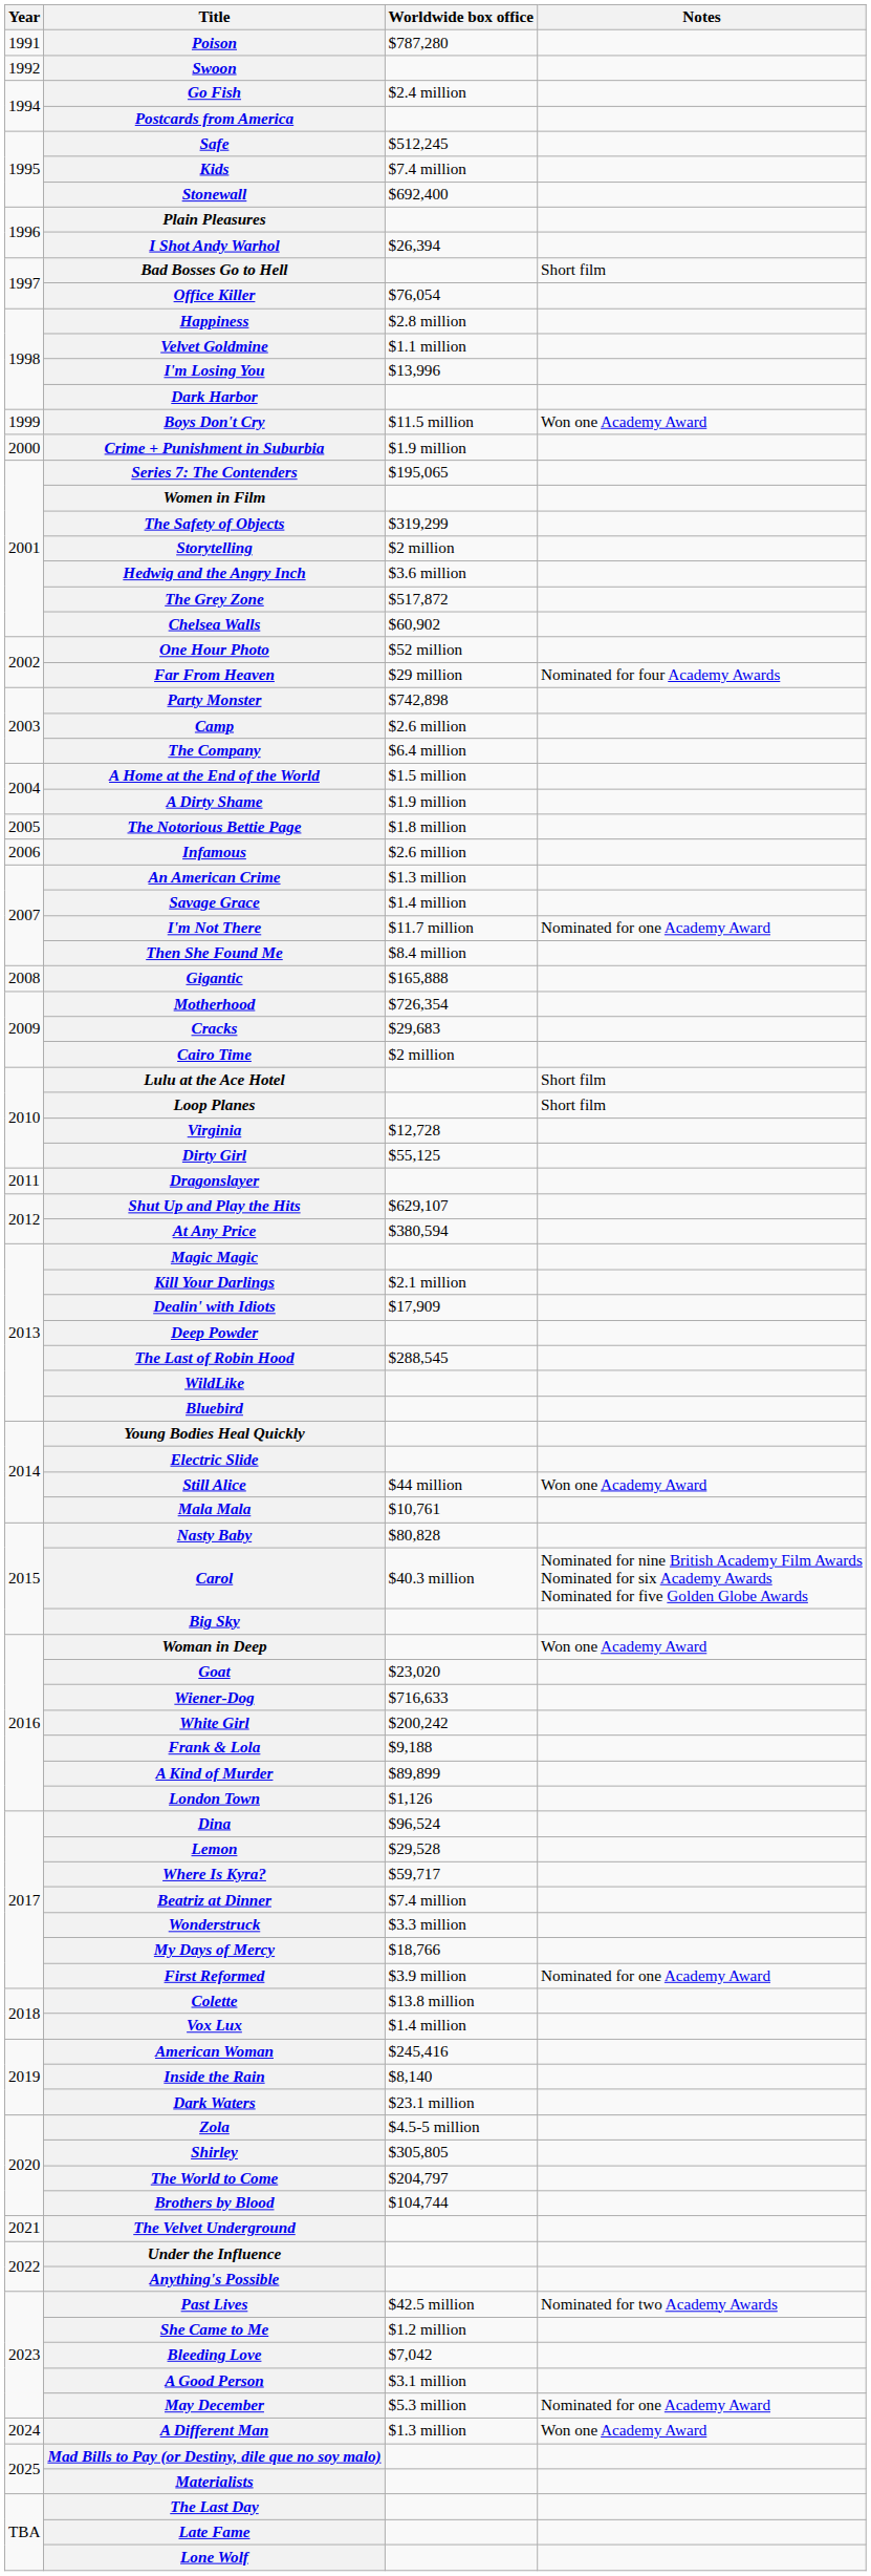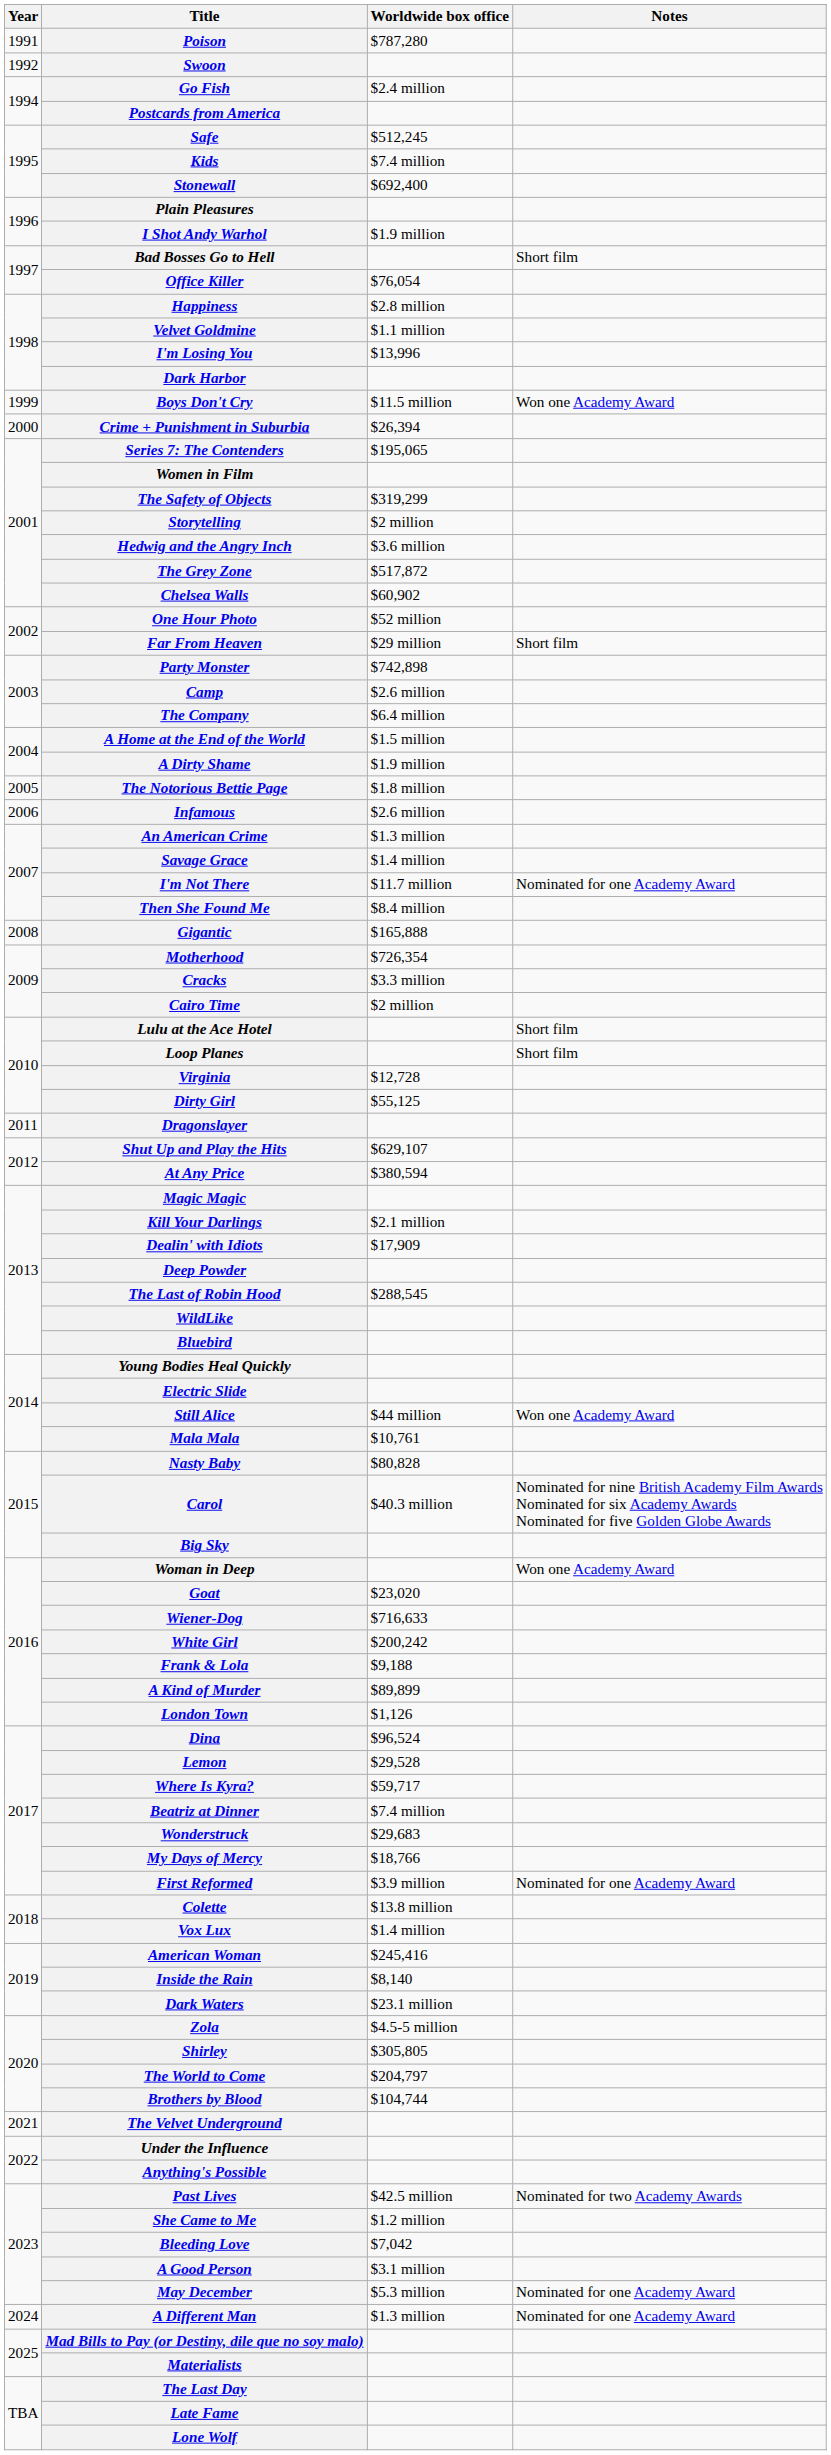I Shot Andy Warhol | Worldwide box office: $26,394 -> $1.9 million
Crime + Punishment in Suburbia | Worldwide box office: $1.9 million -> $26,394
Far From Heaven | Notes: Nominated for four Academy Awards -> Short film
Cracks | Worldwide box office: $29,683 -> $3.3 million
Wonderstruck | Worldwide box office: $3.3 million -> $29,683
A Different Man | Notes: Won one Academy Award -> Nominated for one Academy Award
